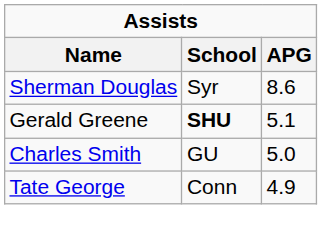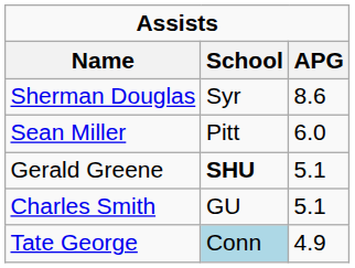+ row: Sean Miller | Pitt | 6.0
Charles Smith | APG: 5.0 -> 5.1
Tate George | School: no background -> lightblue background
